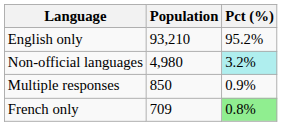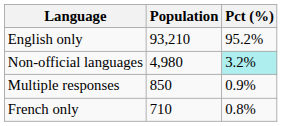French only | Population: 709 -> 710
French only | Pct (%): lightgreen background -> no background
